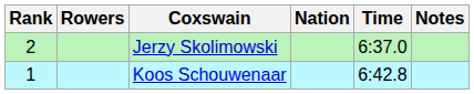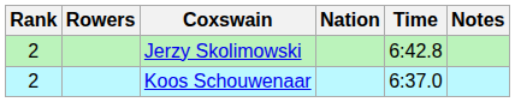Jerzy Skolimowski | Time: 6:37.0 -> 6:42.8
Koos Schouwenaar | Rank: 1 -> 2
Koos Schouwenaar | Time: 6:42.8 -> 6:37.0
